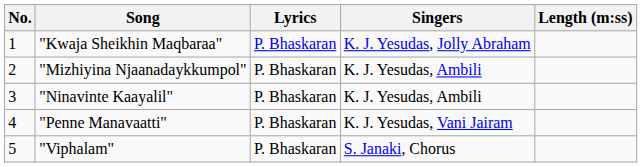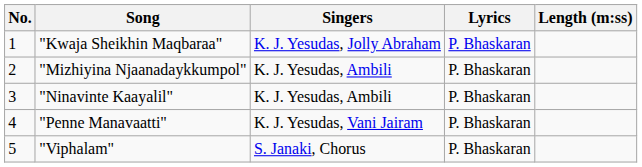columns swapped: Singers <-> Lyrics
